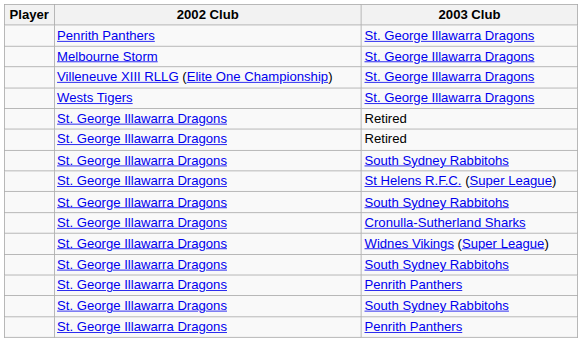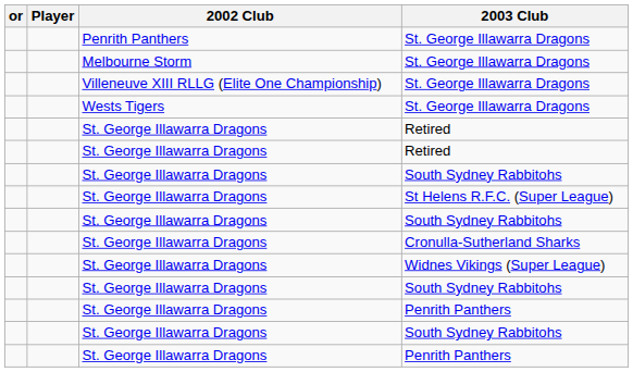+ column: or
